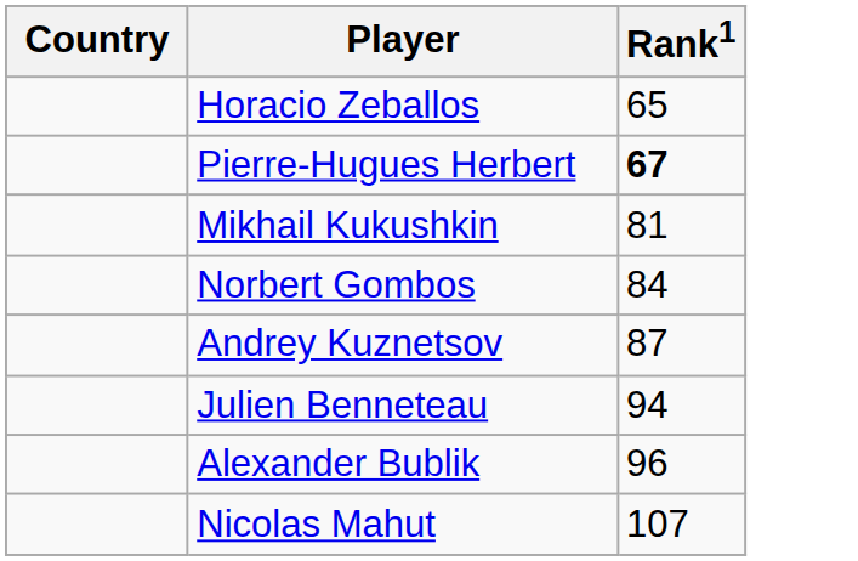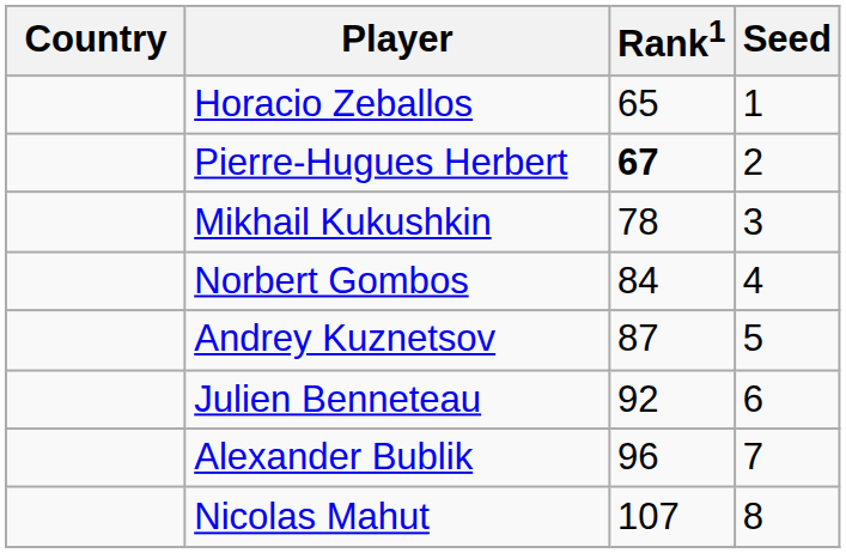+ column: Seed | 1 | 2 | 3 | 4 | 5 | 6 | 7 | 8
Mikhail Kukushkin | Rank1: 81 -> 78
Julien Benneteau | Rank1: 94 -> 92
